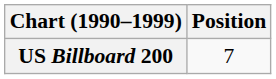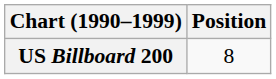US Billboard 200 | Position: 7 -> 8
